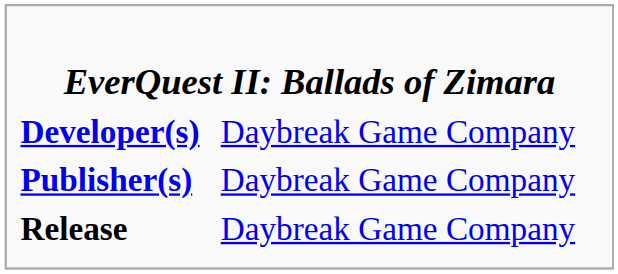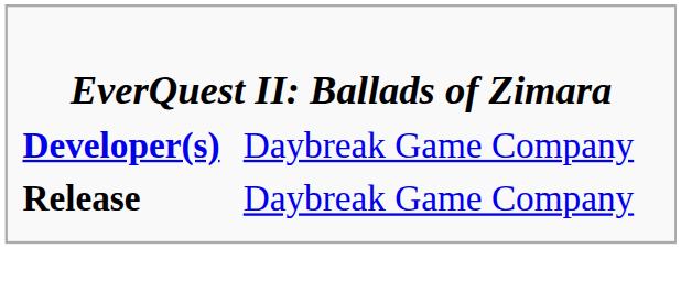- row: Publisher(s) | Daybreak Game Company
